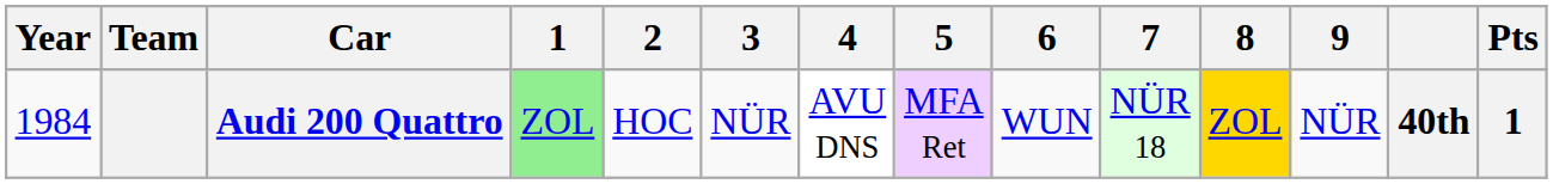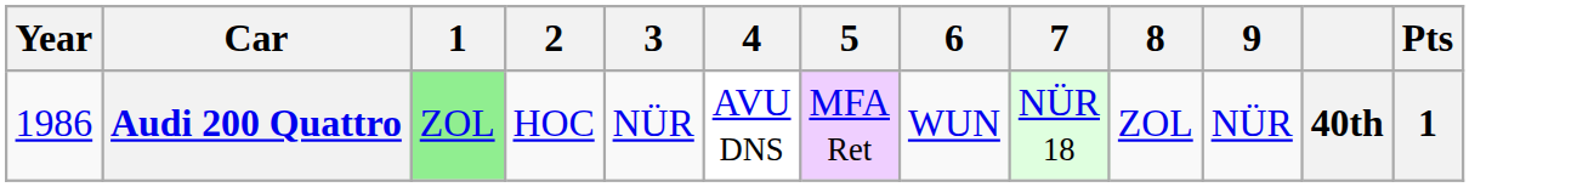- column: Team
Audi 200 Quattro | Year: 1984 -> 1986
Audi 200 Quattro | 8: gold background -> no background
